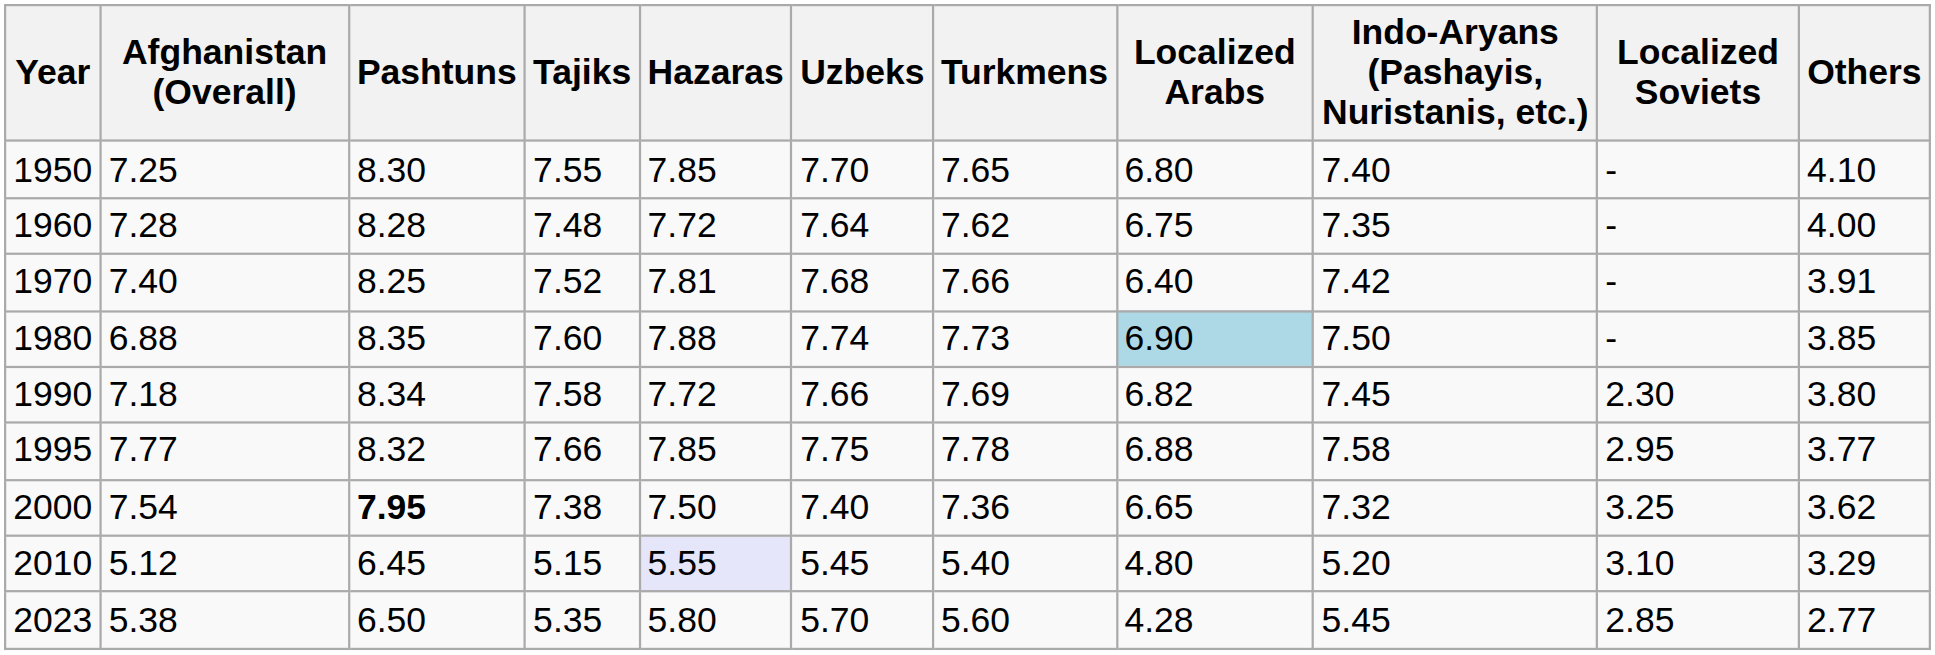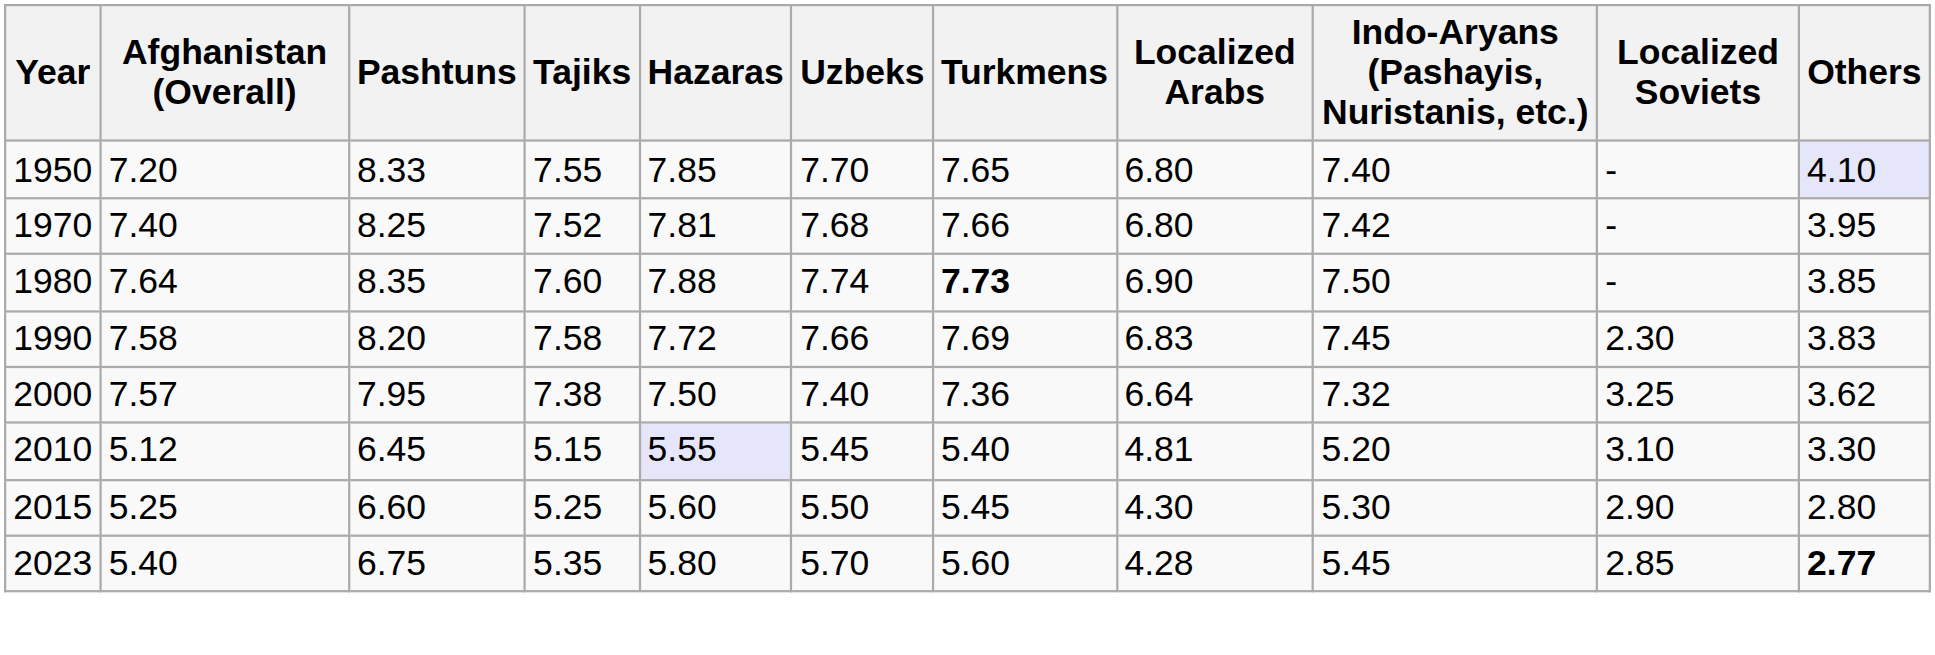1950 | Afghanistan (Overall): 7.25 -> 7.20
1950 | Pashtuns: 8.30 -> 8.33
1950 | Others: no background -> lavender background
- row: 1960 | 7.28 | 8.28 | 7.48 | 7.72 | 7.64 | 7.62 | 6.75 | 7.35 | - | 4.00
1970 | Localized Arabs: 6.40 -> 6.80
1970 | Others: 3.91 -> 3.95
1980 | Afghanistan (Overall): 6.88 -> 7.64
1980 | Turkmens: normal -> bold
1980 | Localized Arabs: lightblue background -> no background
1990 | Afghanistan (Overall): 7.18 -> 7.58
1990 | Pashtuns: 8.34 -> 8.20
1990 | Localized Arabs: 6.82 -> 6.83
1990 | Others: 3.80 -> 3.83
- row: 1995 | 7.77 | 8.32 | 7.66 | 7.85 | 7.75 | 7.78 | 6.88 | 7.58 | 2.95 | 3.77
2000 | Afghanistan (Overall): 7.54 -> 7.57
2000 | Pashtuns: bold -> normal
2000 | Localized Arabs: 6.65 -> 6.64
2010 | Localized Arabs: 4.80 -> 4.81
2010 | Others: 3.29 -> 3.30
+ row: 2015 | 5.25 | 6.60 | 5.25 | 5.60 | 5.50 | 5.45 | 4.30 | 5.30 | 2.90 | 2.80
2023 | Afghanistan (Overall): 5.38 -> 5.40
2023 | Pashtuns: 6.50 -> 6.75
2023 | Others: normal -> bold
